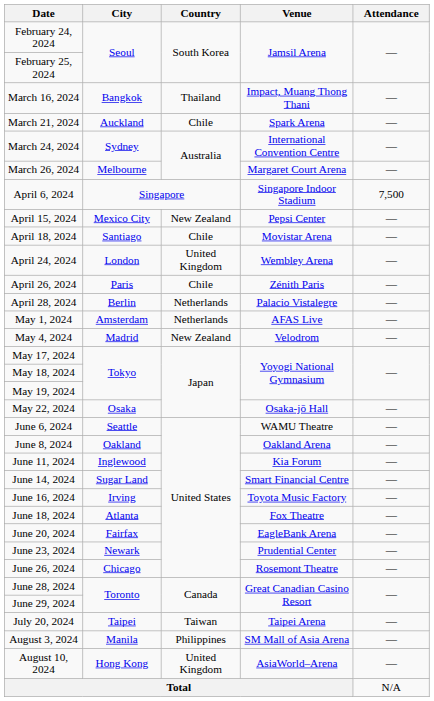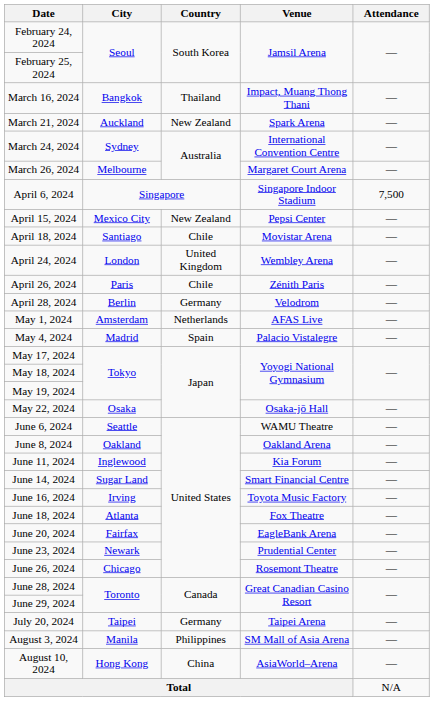March 21, 2024 | Country: Chile -> New Zealand
April 28, 2024 | Country: Netherlands -> Germany
April 28, 2024 | Venue: Palacio Vistalegre -> Velodrom
May 4, 2024 | Country: New Zealand -> Spain
May 4, 2024 | Venue: Velodrom -> Palacio Vistalegre
July 20, 2024 | Country: Taiwan -> Germany
August 10, 2024 | Country: United Kingdom -> China
